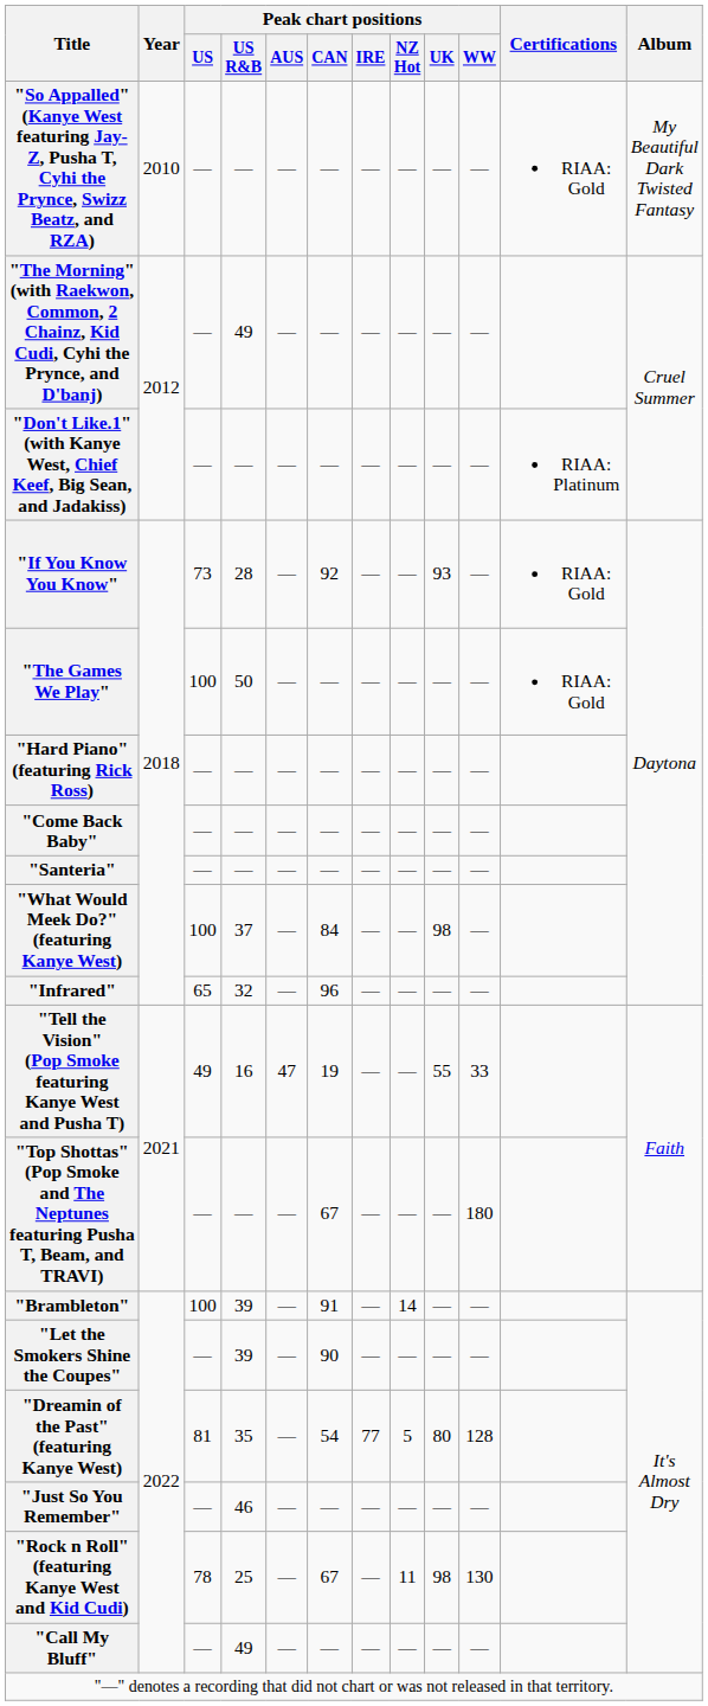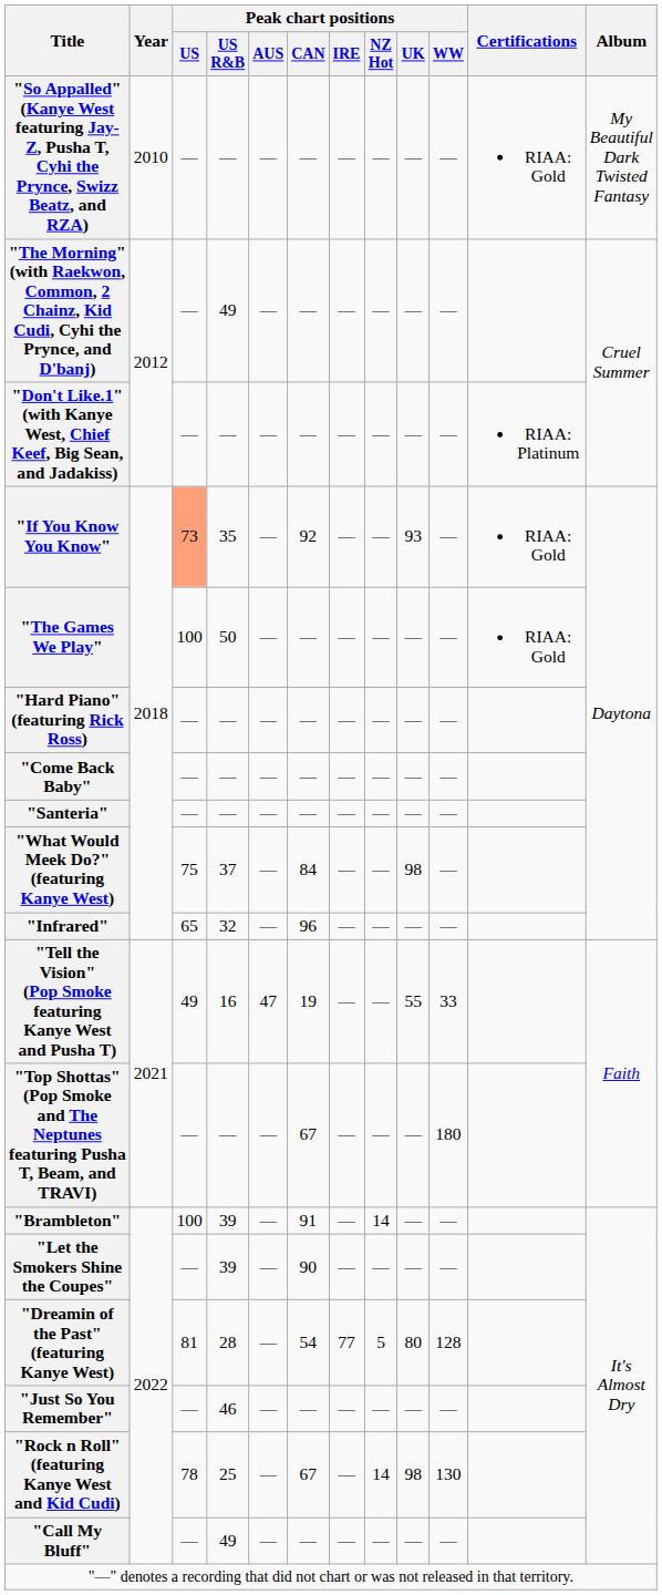"If You Know You Know" | Peak chart positions / US: no background -> lightsalmon background
"If You Know You Know" | Peak chart positions / US R&B: 28 -> 35
"What Would Meek Do?" (featuring Kanye West) | Peak chart positions / US: 100 -> 75
"Dreamin of the Past" (featuring Kanye West) | Peak chart positions / US R&B: 35 -> 28
"Rock n Roll" (featuring Kanye West and Kid Cudi) | Peak chart positions / NZ Hot: 11 -> 14
